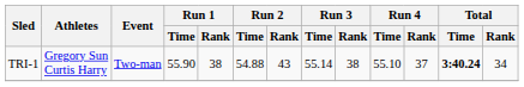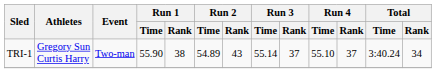TRI-1 | Run 2 / Time: 54.88 -> 54.89
TRI-1 | Run 3 / Rank: 38 -> 37
TRI-1 | Total / Time: bold -> normal
